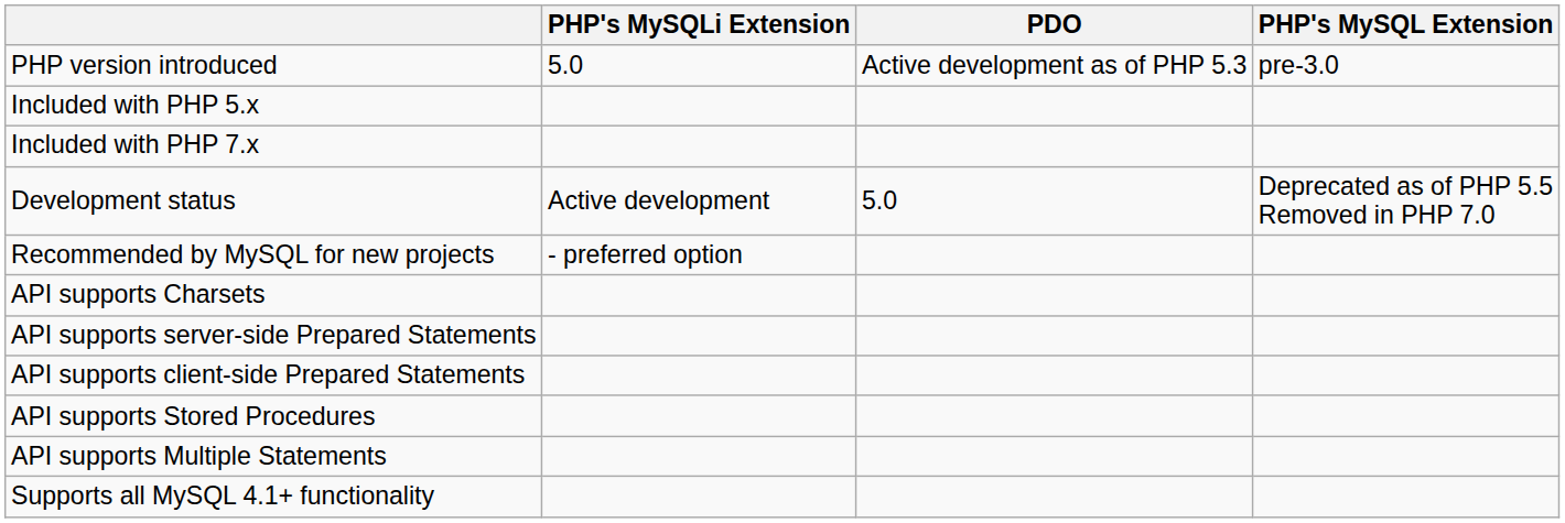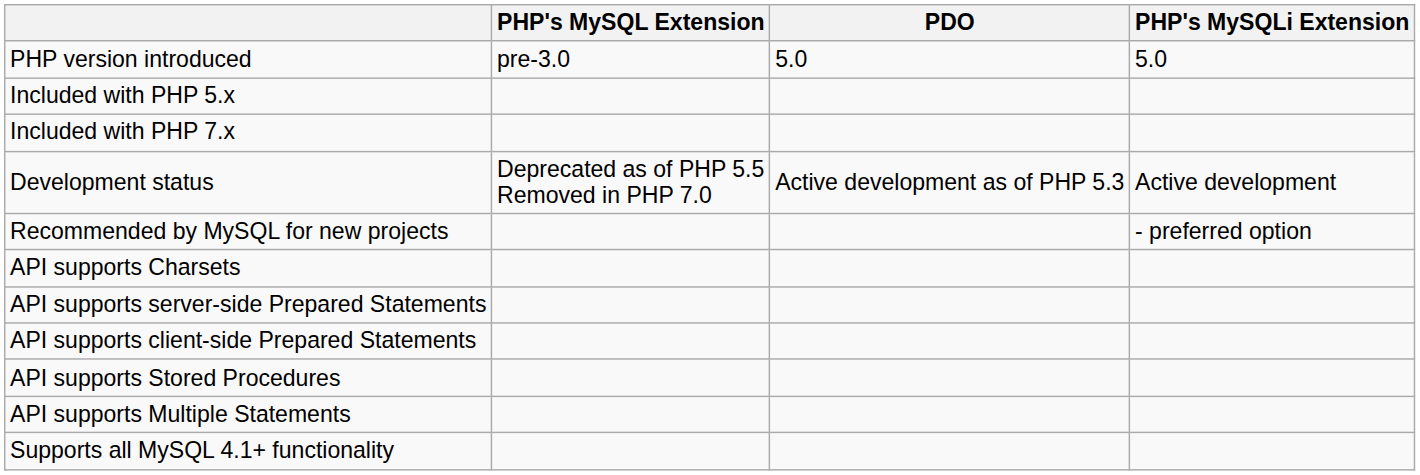columns swapped: PHP's MySQLi Extension <-> PHP's MySQL Extension
PHP version introduced | PDO: Active development as of PHP 5.3 -> 5.0
Development status | PDO: 5.0 -> Active development as of PHP 5.3
